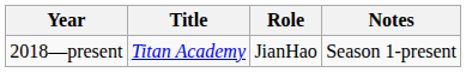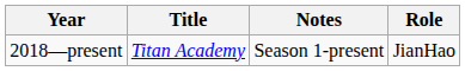columns swapped: Role <-> Notes
